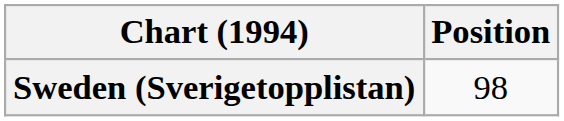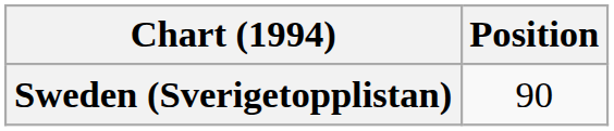Sweden (Sverigetopplistan) | Position: 98 -> 90
